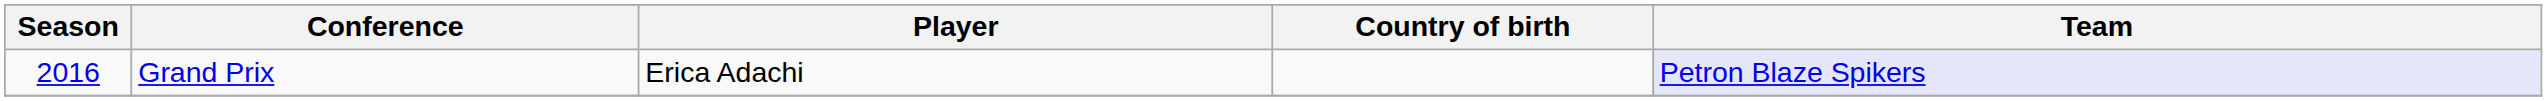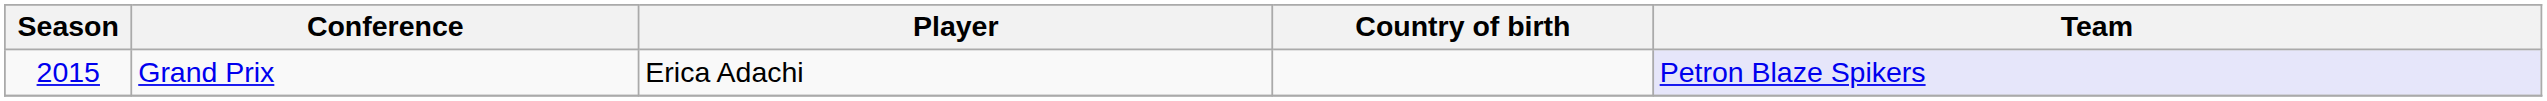Grand Prix | Season: 2016 -> 2015
